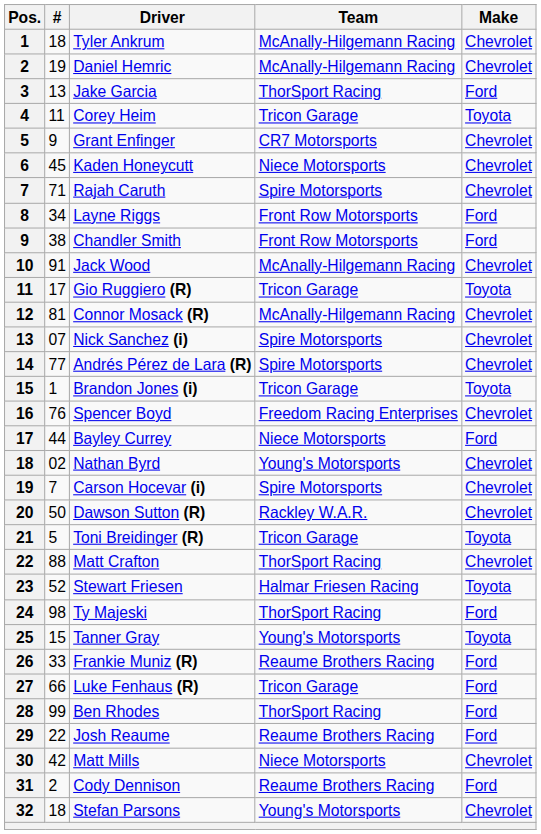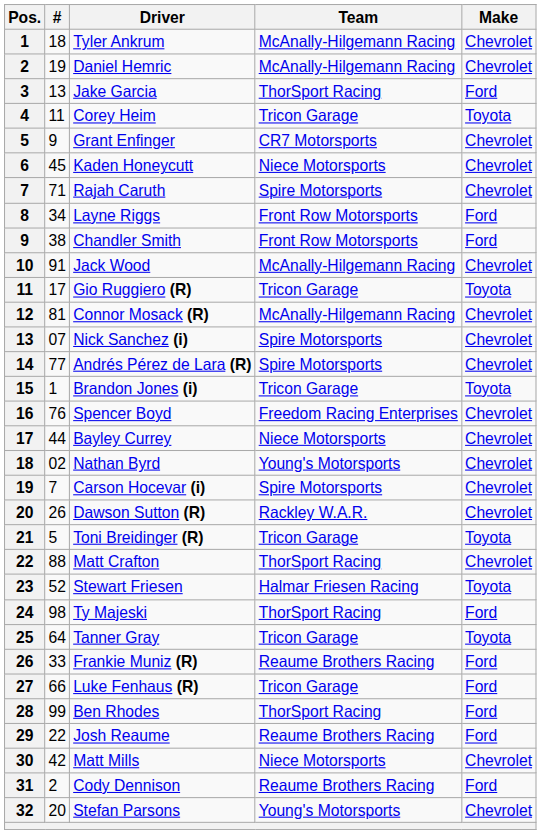Bayley Currey | Make: Ford -> Chevrolet
Dawson Sutton (R) | #: 50 -> 26
Tanner Gray | #: 15 -> 64
Tanner Gray | Team: Young's Motorsports -> Tricon Garage
Stefan Parsons | #: 18 -> 20
